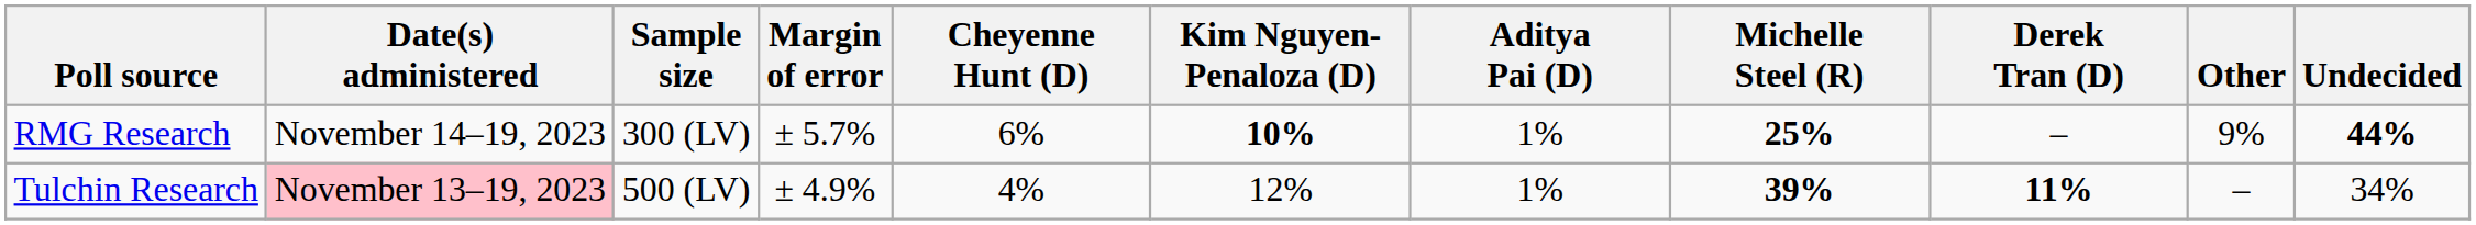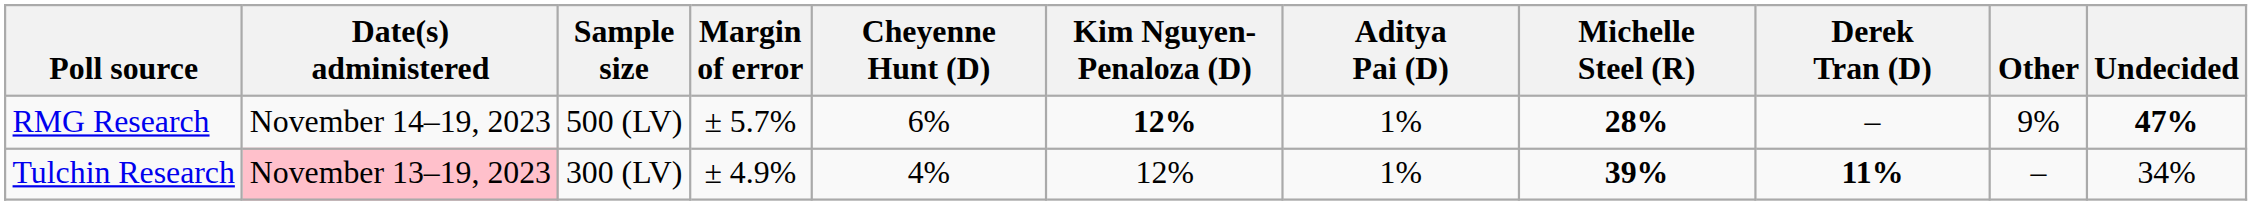RMG Research | Sample size: 300 (LV) -> 500 (LV)
RMG Research | Kim Nguyen- Penaloza (D): 10% -> 12%
RMG Research | Michelle Steel (R): 25% -> 28%
RMG Research | Undecided: 44% -> 47%
Tulchin Research | Sample size: 500 (LV) -> 300 (LV)
